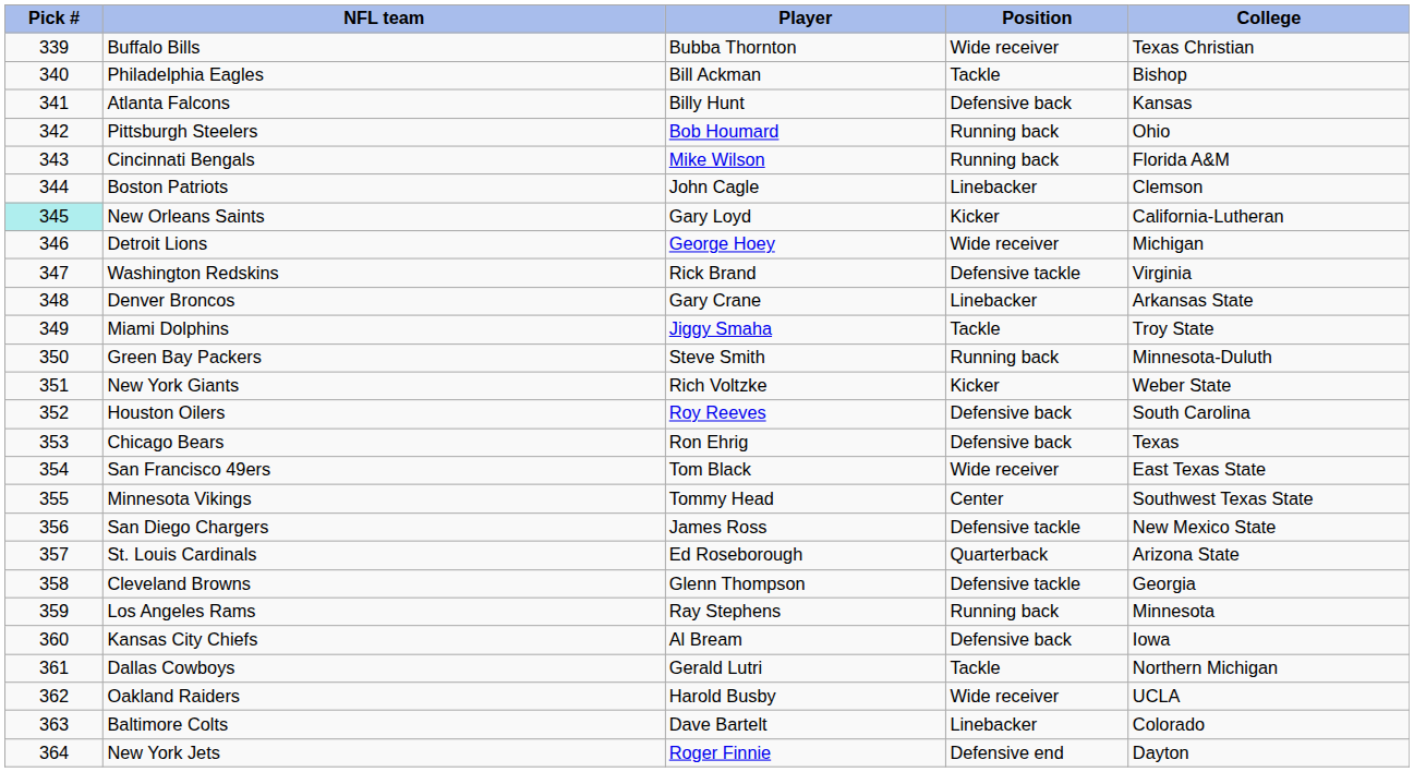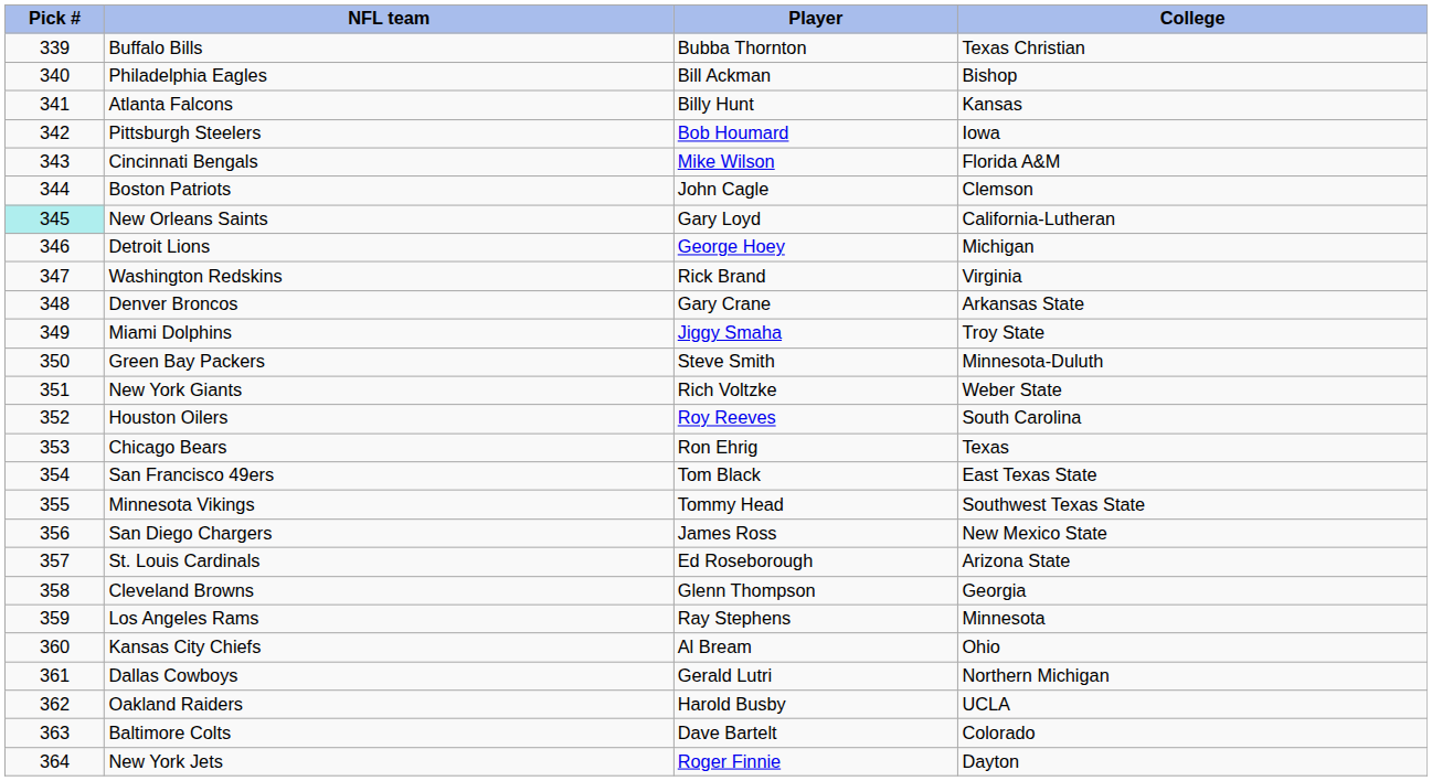- column: Position | Wide receiver | Tackle | Defensive back | Running back | Running back | Linebacker | Kicker | Wide receiver | Defensive tackle | Linebacker | Tackle | Running back | Kicker | Defensive back | Defensive back | Wide receiver | Center | Defensive tackle | Quarterback | Defensive tackle | Running back | Defensive back | Tackle | Wide receiver | Linebacker | Defensive end
Pittsburgh Steelers | College: Ohio -> Iowa
Kansas City Chiefs | College: Iowa -> Ohio
